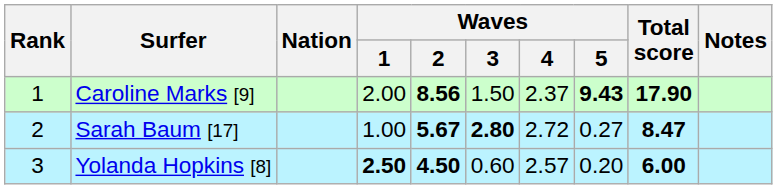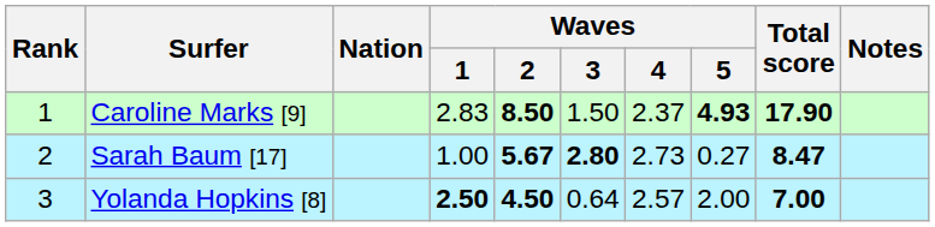Caroline Marks [9] | Waves / 1: 2.00 -> 2.83
Caroline Marks [9] | Waves / 2: 8.56 -> 8.50
Caroline Marks [9] | Waves / 5: 9.43 -> 4.93
Sarah Baum [17] | Waves / 4: 2.72 -> 2.73
Yolanda Hopkins [8] | Waves / 3: 0.60 -> 0.64
Yolanda Hopkins [8] | Waves / 5: 0.20 -> 2.00
Yolanda Hopkins [8] | Total score: 6.00 -> 7.00
